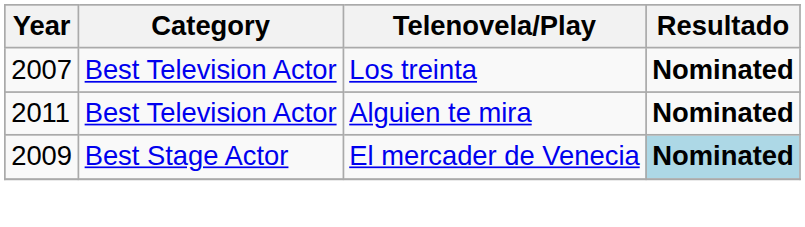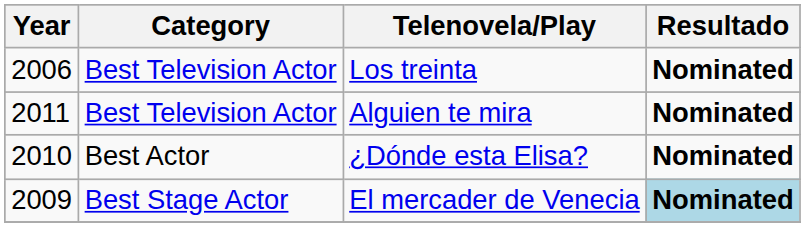Los treinta | Year: 2007 -> 2006
+ row: 2010 | Best Actor | ¿Dónde esta Elisa? | Nominated
